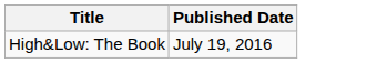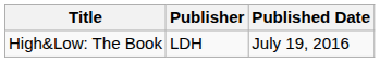+ column: Publisher | LDH
